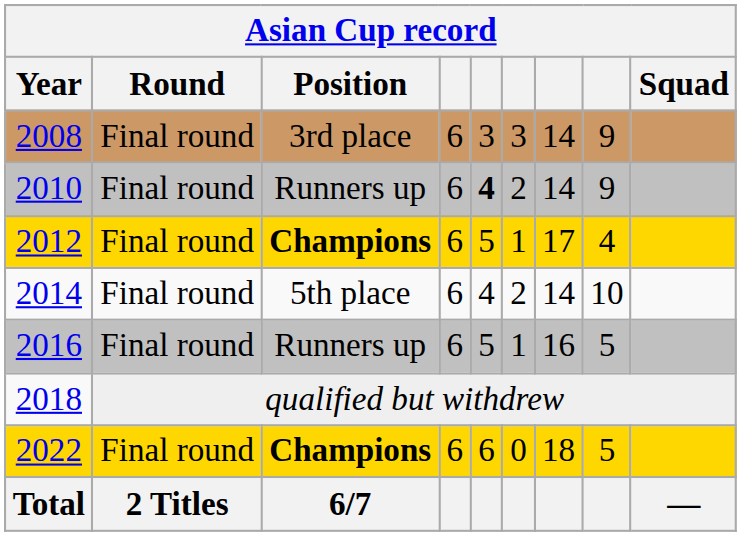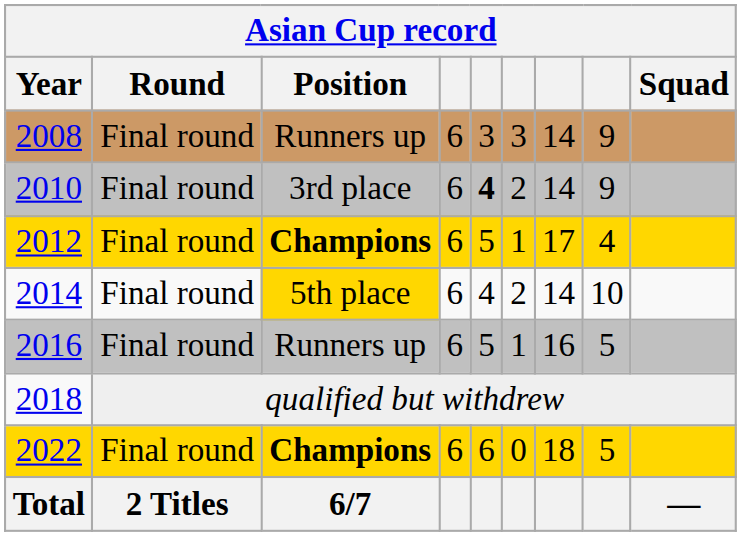2008 | Position: 3rd place -> Runners up
2010 | Position: Runners up -> 3rd place
2014 | Position: no background -> gold background
